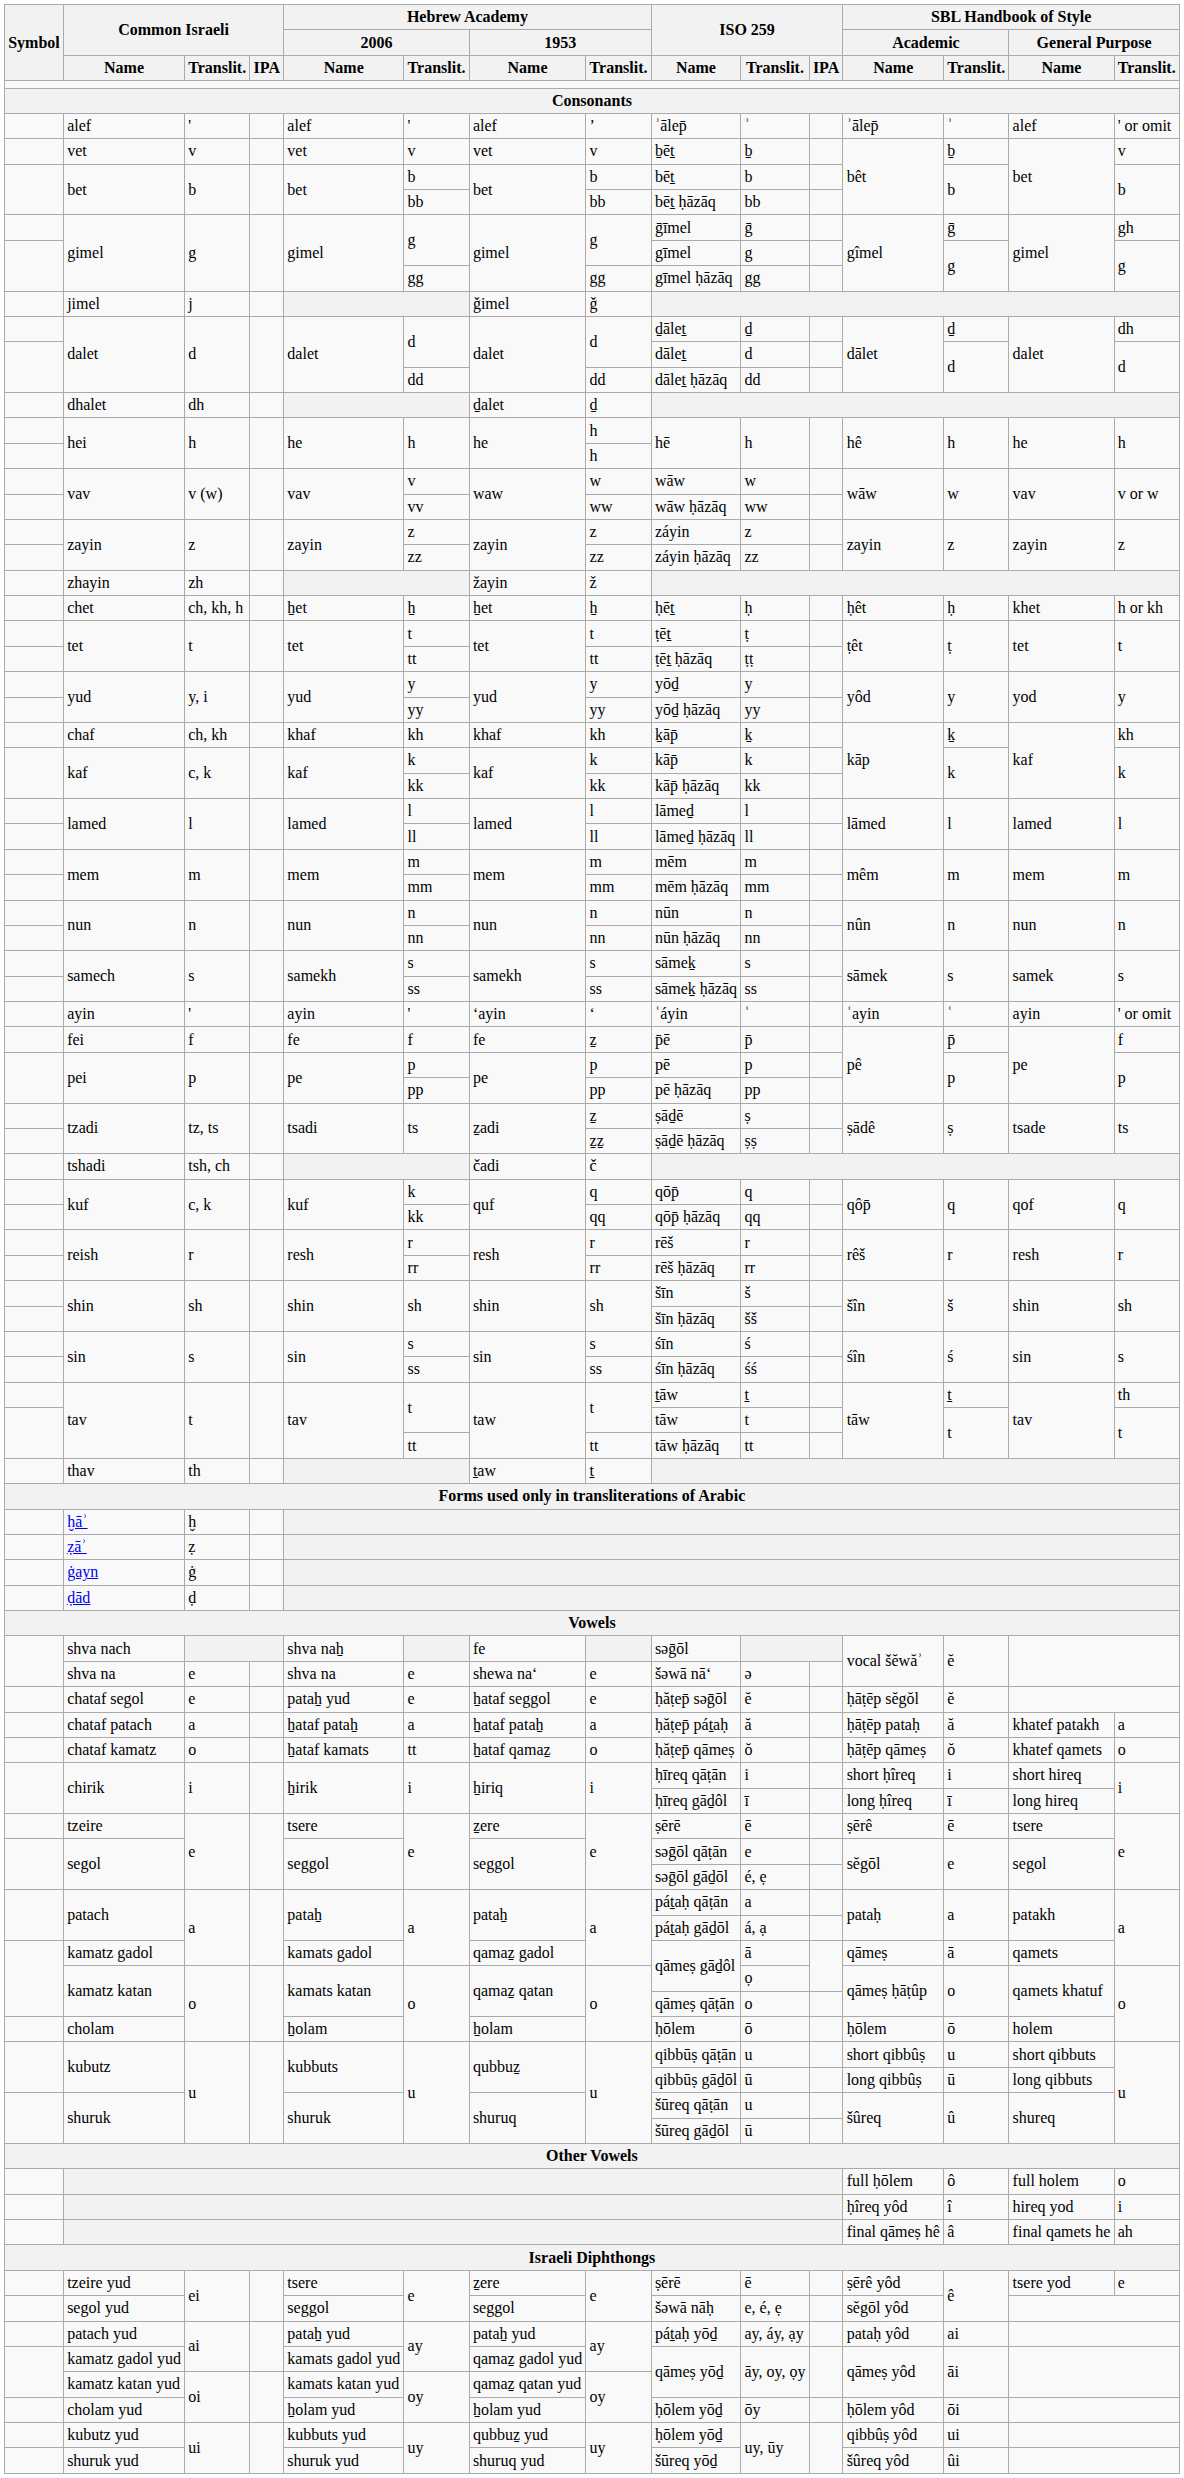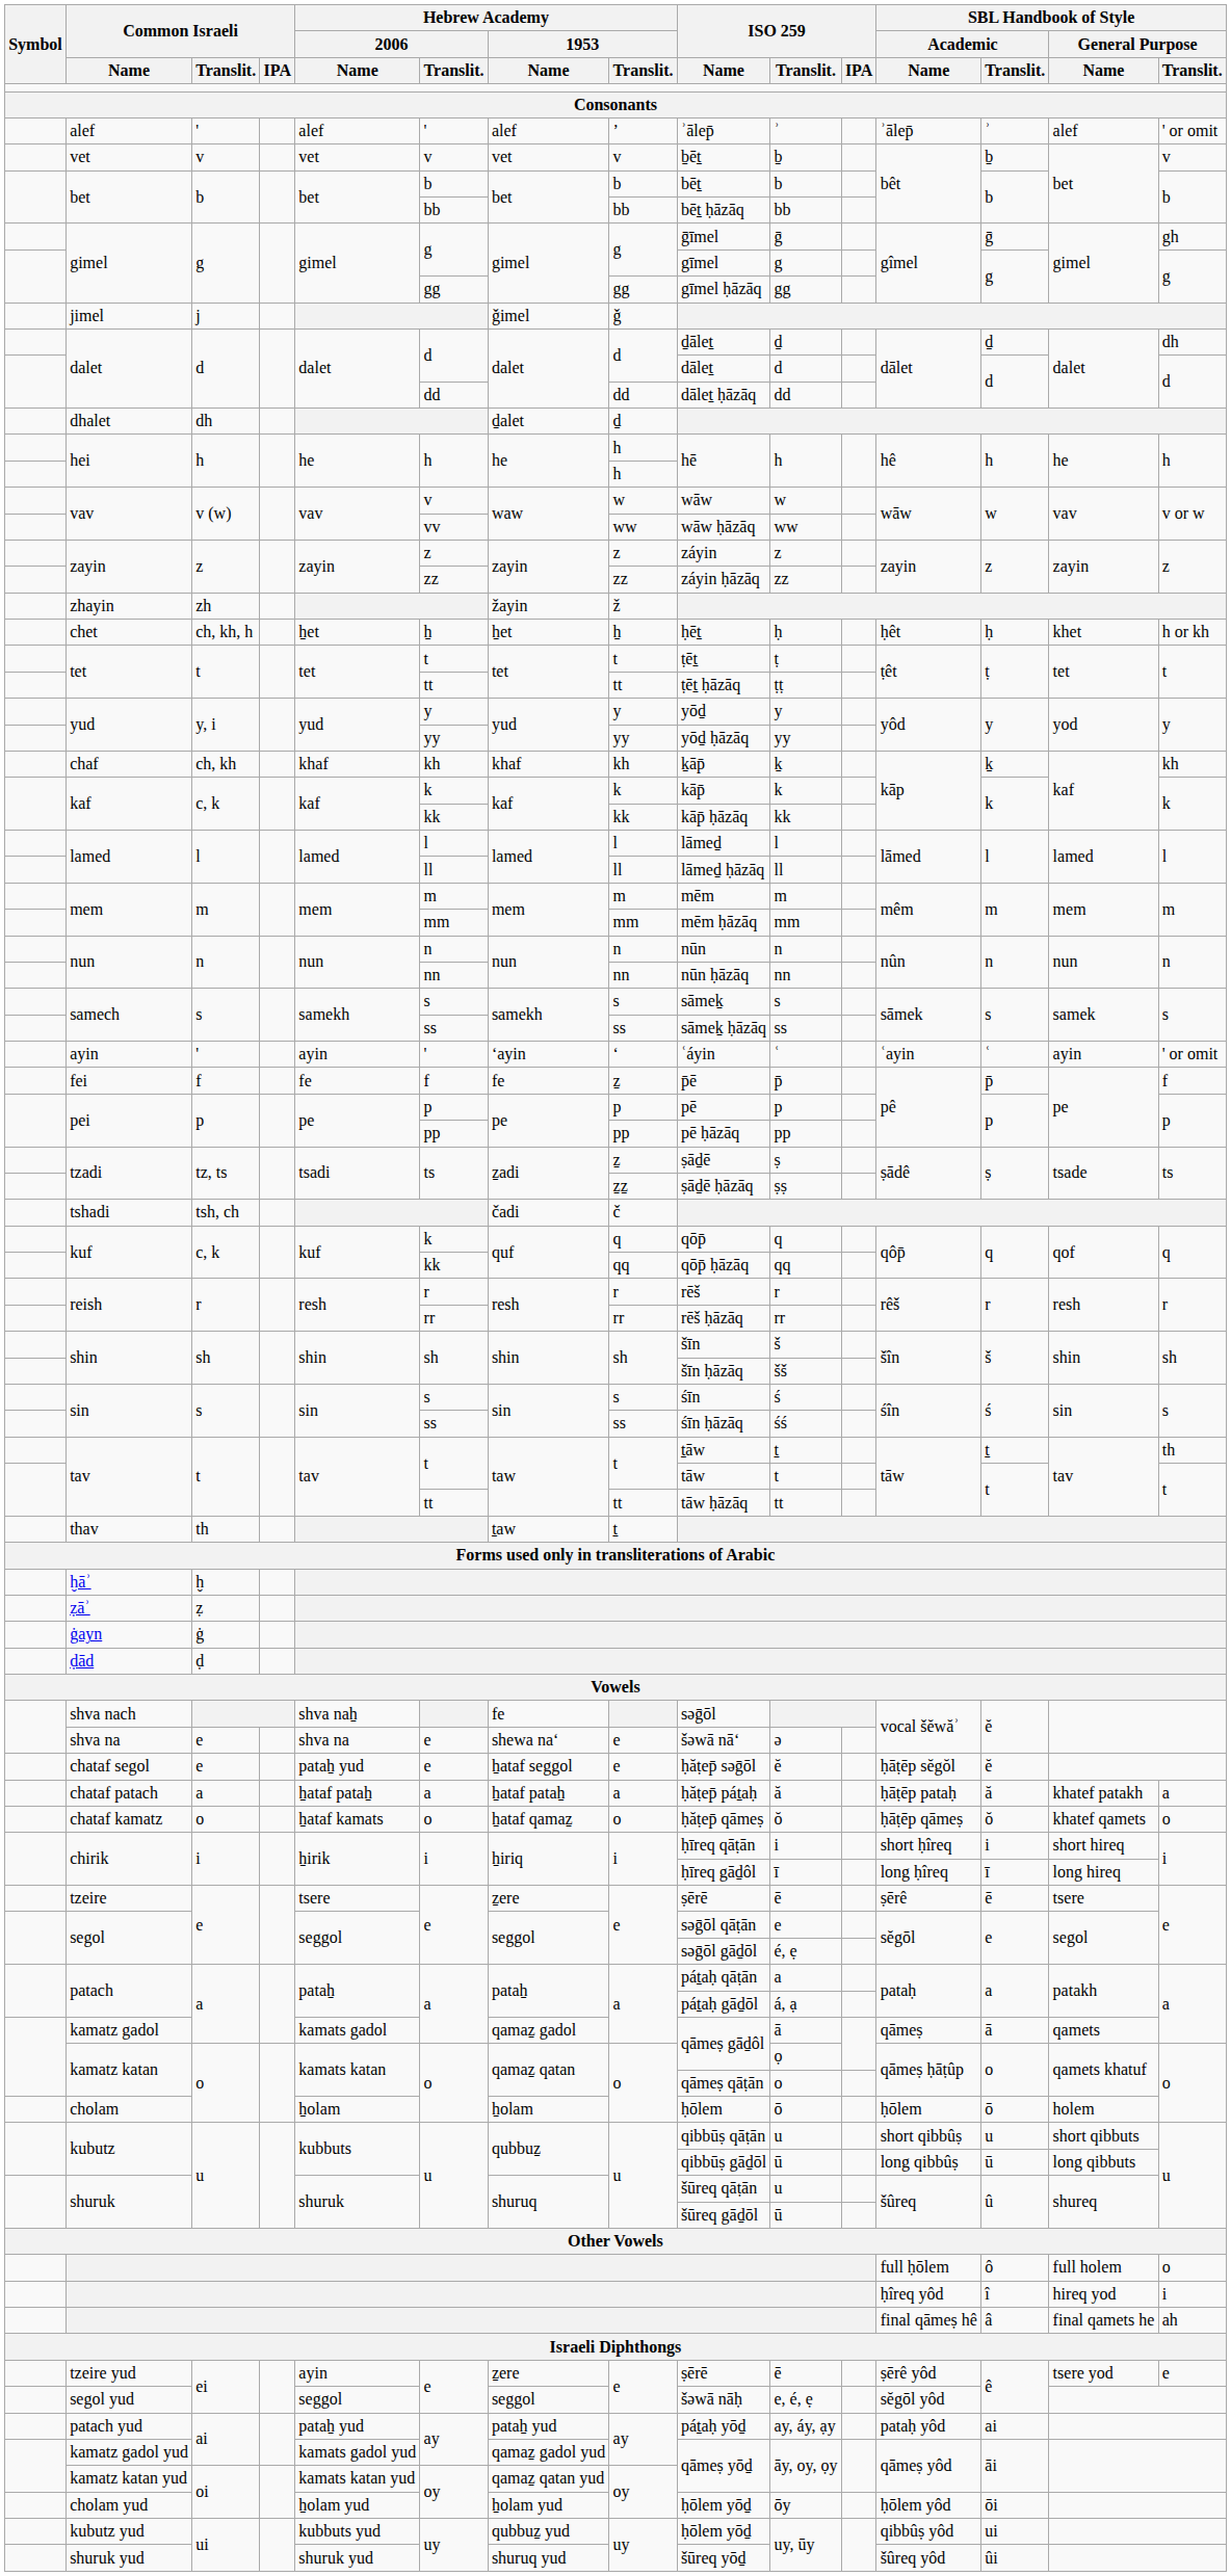chataf kamatz | Hebrew Academy / 2006 / Translit.: tt -> o
tzeire yud | Hebrew Academy / 2006 / Name: tsere -> ayin
